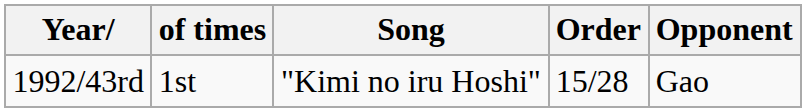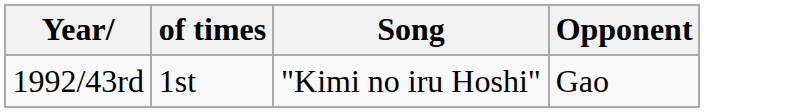- column: Order | 15/28
